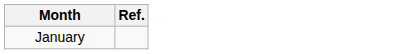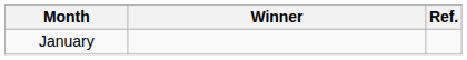+ column: Winner
